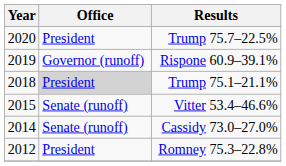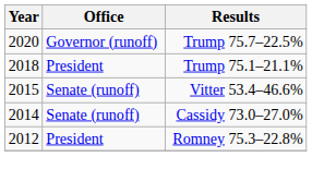Trump 75.7–22.5% | Office: President -> Governor (runoff)
- row: 2019 | Governor (runoff) | Rispone 60.9–39.1%
Trump 75.1–21.1% | Office: lightgrey background -> no background
